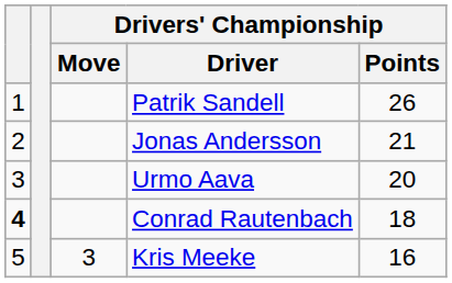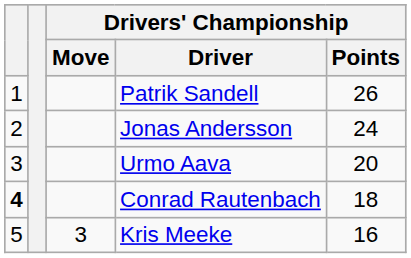Jonas Andersson | Drivers' Championship / Points: 21 -> 24
